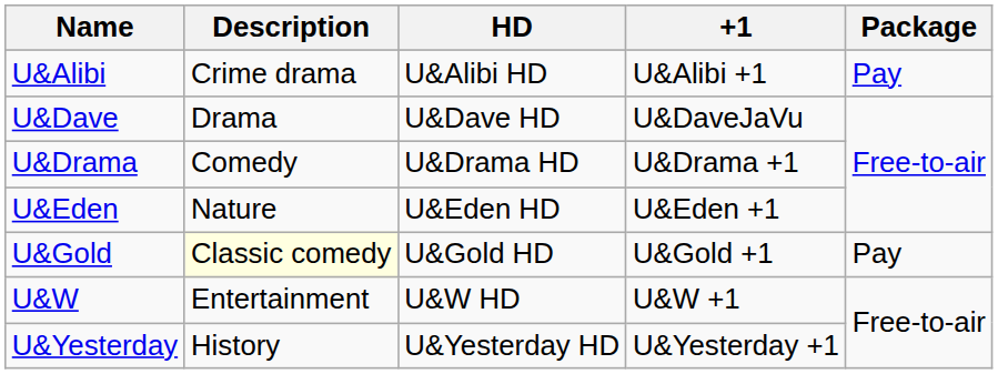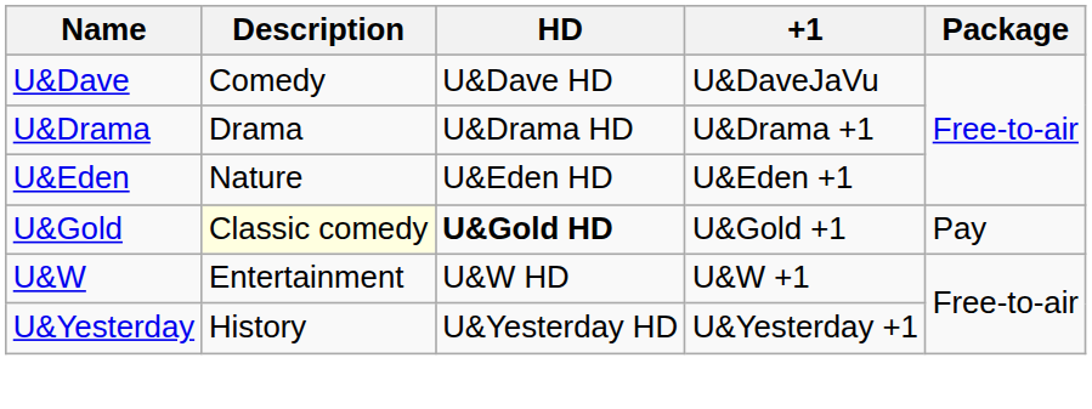- row: U&Alibi | Crime drama | U&Alibi HD | U&Alibi +1 | Pay
U&Dave | Description: Drama -> Comedy
U&Drama | Description: Comedy -> Drama
U&Gold | HD: normal -> bold
